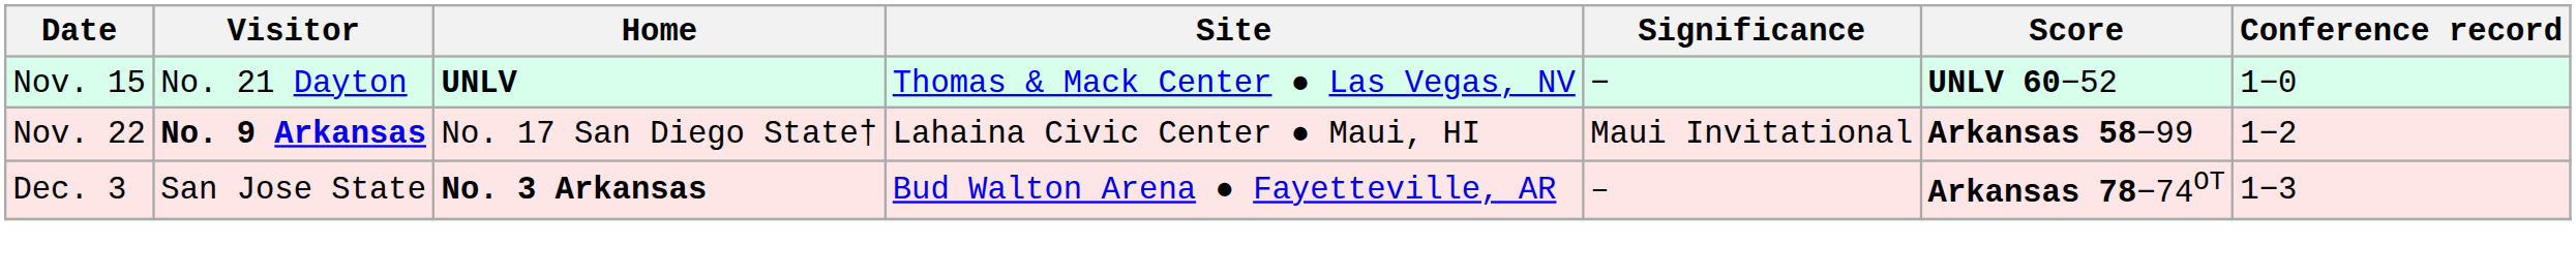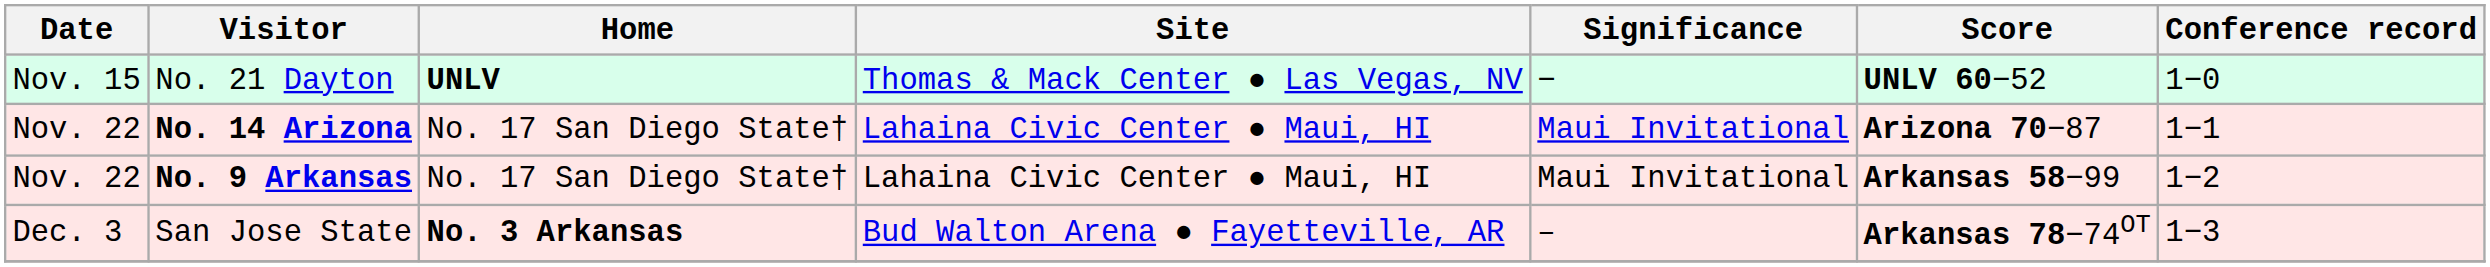+ row: Nov. 22 | No. 14 Arizona | No. 17 San Diego State† | Lahaina Civic Center ● Maui, HI | Maui Invitational | Arizona 70−87 | 1−1
